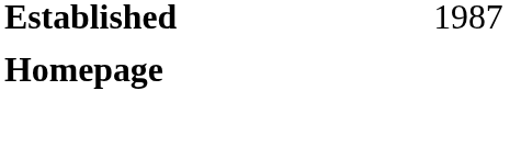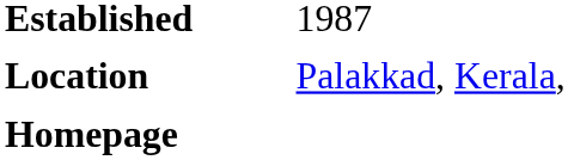+ row: Location | Palakkad, Kerala,
